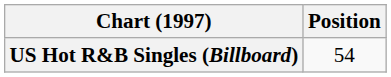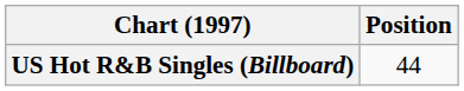US Hot R&B Singles (Billboard) | Position: 54 -> 44
